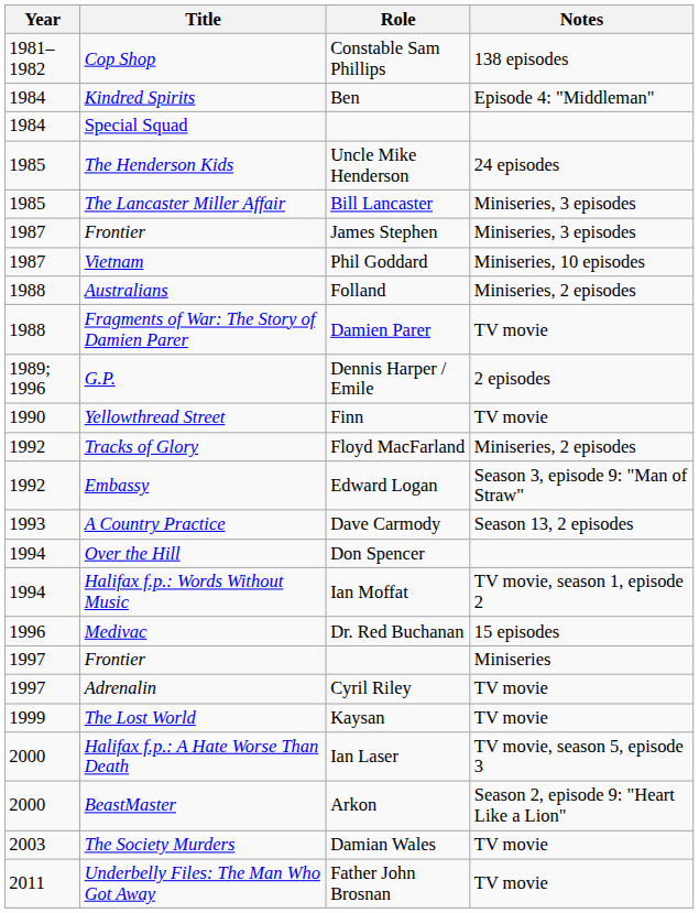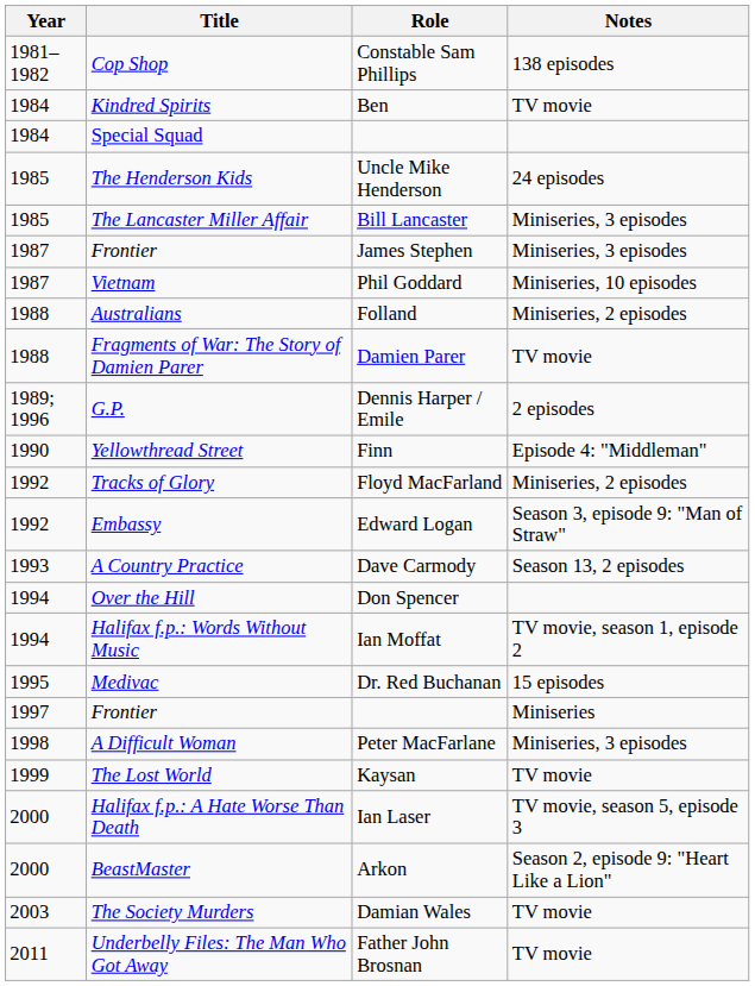Kindred Spirits | Notes: Episode 4: "Middleman" -> TV movie
Yellowthread Street | Notes: TV movie -> Episode 4: "Middleman"
Medivac | Year: 1996 -> 1995
- row: 1997 | Adrenalin | Cyril Riley | TV movie
+ row: 1998 | A Difficult Woman | Peter MacFarlane | Miniseries, 3 episodes
